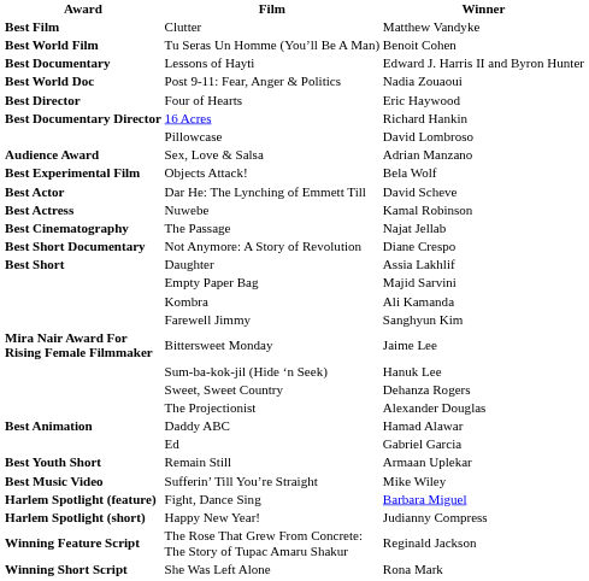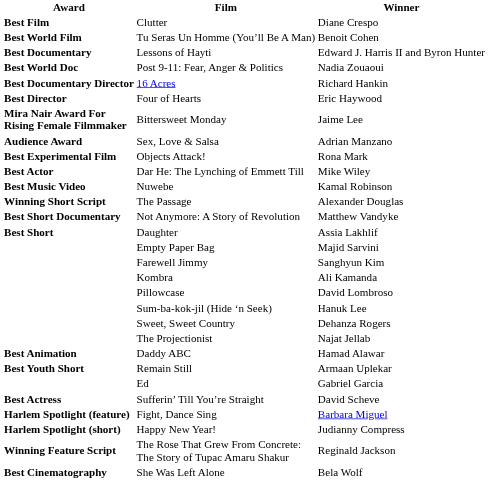Clutter | Winner: Matthew Vandyke -> Diane Crespo
rows swapped: Four of Hearts <-> 16 Acres
rows swapped: Bittersweet Monday <-> Pillowcase
Objects Attack! | Winner: Bela Wolf -> Rona Mark
Dar He: The Lynching of Emmett Till | Winner: David Scheve -> Mike Wiley
Nuwebe | Award: Best Actress -> Best Music Video
The Passage | Award: Best Cinematography -> Winning Short Script
The Passage | Winner: Najat Jellab -> Alexander Douglas
Not Anymore: A Story of Revolution | Winner: Diane Crespo -> Matthew Vandyke
rows swapped: Farewell Jimmy <-> Kombra
The Projectionist | Winner: Alexander Douglas -> Najat Jellab
rows swapped: Ed <-> Remain Still
Sufferin’ Till You’re Straight | Award: Best Music Video -> Best Actress
Sufferin’ Till You’re Straight | Winner: Mike Wiley -> David Scheve
She Was Left Alone | Award: Winning Short Script -> Best Cinematography
She Was Left Alone | Winner: Rona Mark -> Bela Wolf
